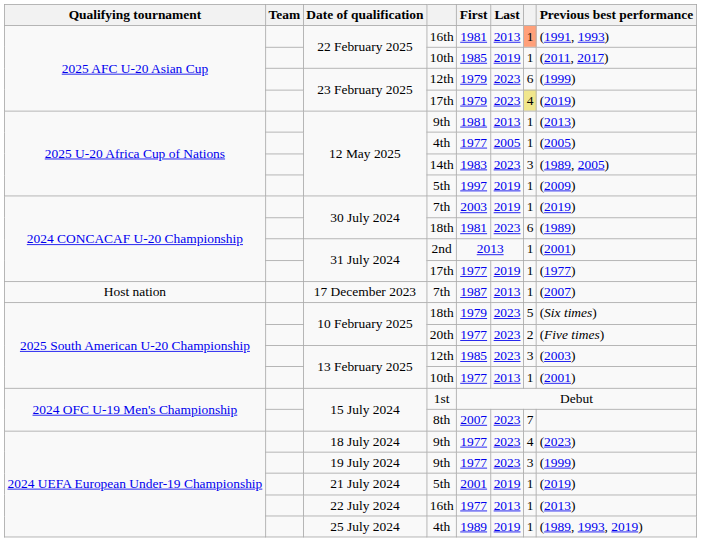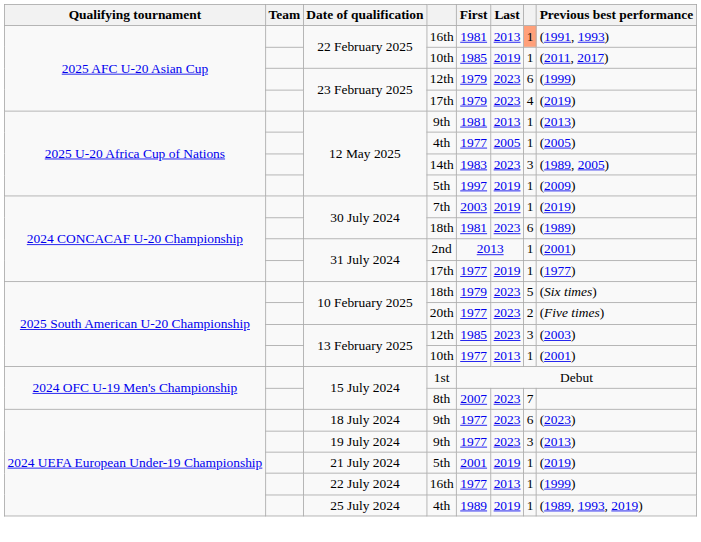23 February 2025 / 17th | column 7: khaki background -> no background
- row: Host nation | 17 December 2023 | 7th | 1987 | 2013 | 1 | (2007)
18 July 2024 | column 7: 4 -> 6
19 July 2024 | Previous best performance: (1999) -> (2013)
22 July 2024 | Previous best performance: (2013) -> (1999)
